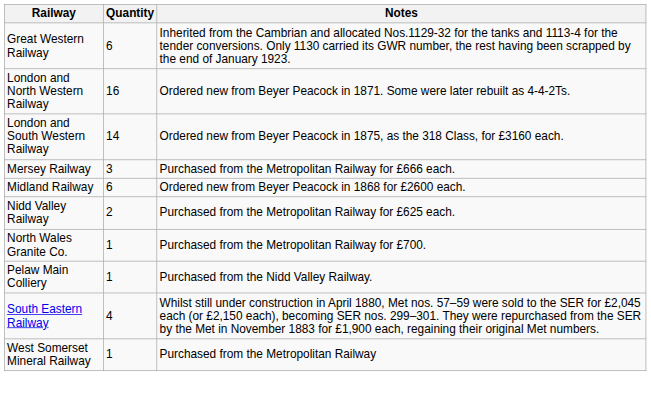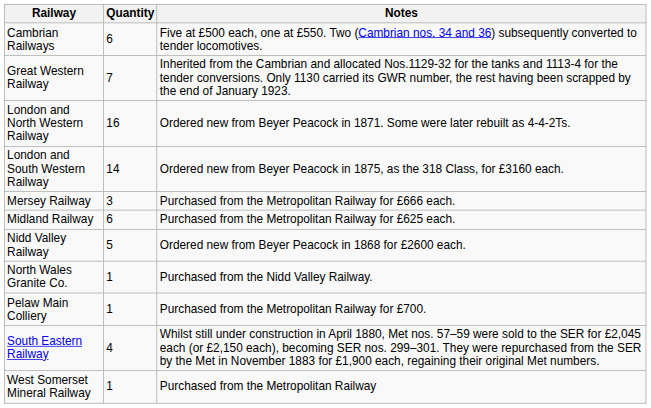+ row: Cambrian Railways | 6 | Five at £500 each, one at £550. Two (Cambrian nos. 34 and 36) subsequently converted to tender locomotives.
Great Western Railway | Quantity: 6 -> 7
Midland Railway | Notes: Ordered new from Beyer Peacock in 1868 for £2600 each. -> Purchased from the Metropolitan Railway for £625 each.
Nidd Valley Railway | Quantity: 2 -> 5
Nidd Valley Railway | Notes: Purchased from the Metropolitan Railway for £625 each. -> Ordered new from Beyer Peacock in 1868 for £2600 each.
North Wales Granite Co. | Notes: Purchased from the Metropolitan Railway for £700. -> Purchased from the Nidd Valley Railway.
Pelaw Main Colliery | Notes: Purchased from the Nidd Valley Railway. -> Purchased from the Metropolitan Railway for £700.
